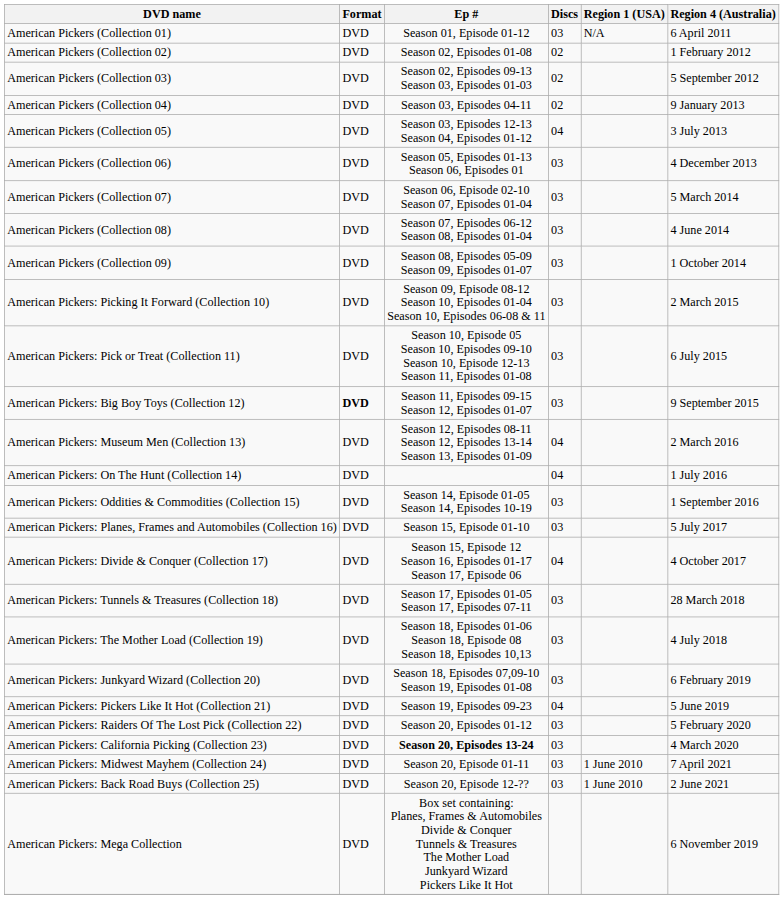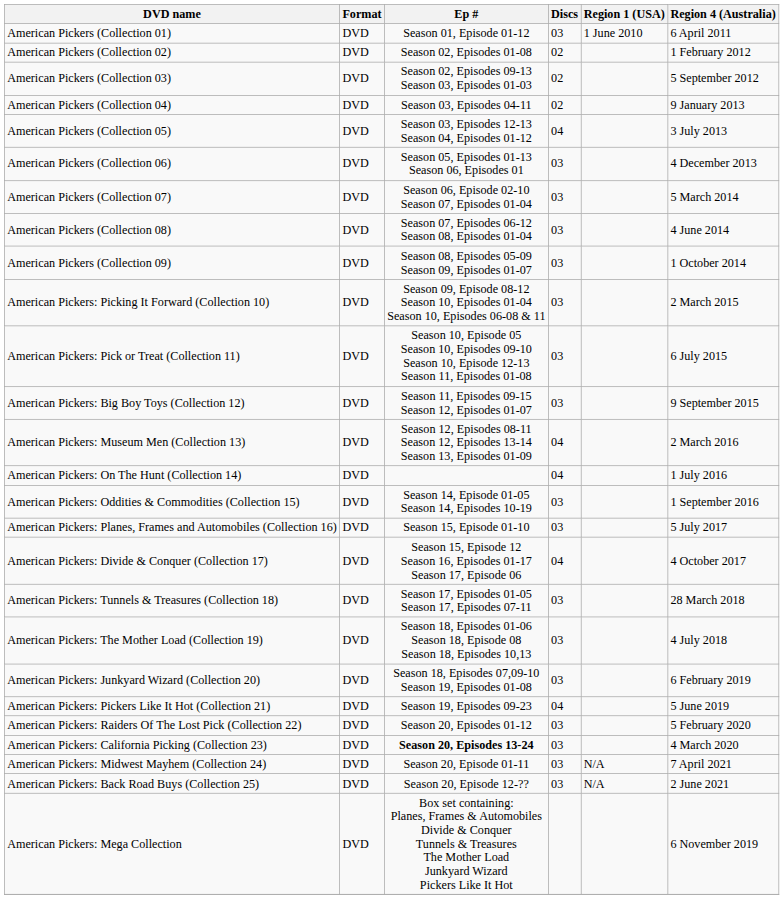American Pickers (Collection 01) | Region 1 (USA): N/A -> 1 June 2010
American Pickers: Big Boy Toys (Collection 12) | Format: bold -> normal
American Pickers: Midwest Mayhem (Collection 24) | Region 1 (USA): 1 June 2010 -> N/A
American Pickers: Back Road Buys (Collection 25) | Region 1 (USA): 1 June 2010 -> N/A
